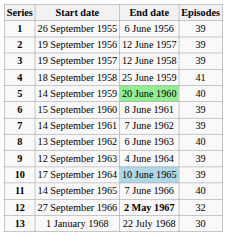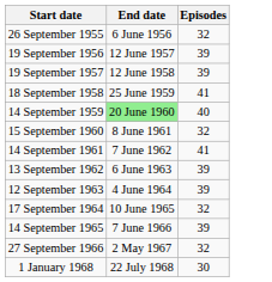- column: Series | 1 | 2 | 3 | 4 | 5 | 6 | 7 | 8 | 9 | 10 | 11 | 12 | 13
26 September 1955 | Episodes: 39 -> 32
15 September 1960 | Episodes: 39 -> 32
14 September 1961 | Episodes: 39 -> 41
13 September 1962 | Episodes: 40 -> 39
17 September 1964 | End date: lightblue background -> no background
17 September 1964 | Episodes: 39 -> 32
14 September 1965 | Episodes: 40 -> 39
27 September 1966 | End date: bold -> normal
